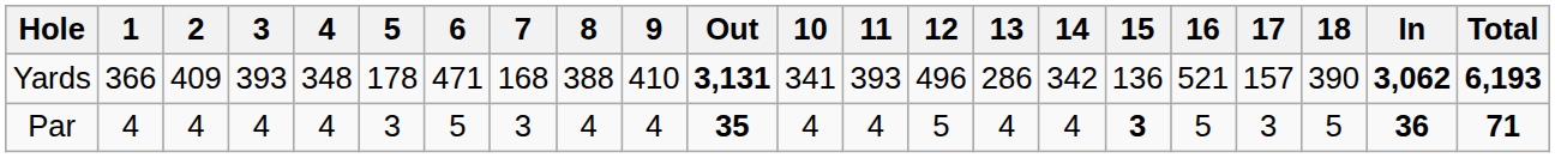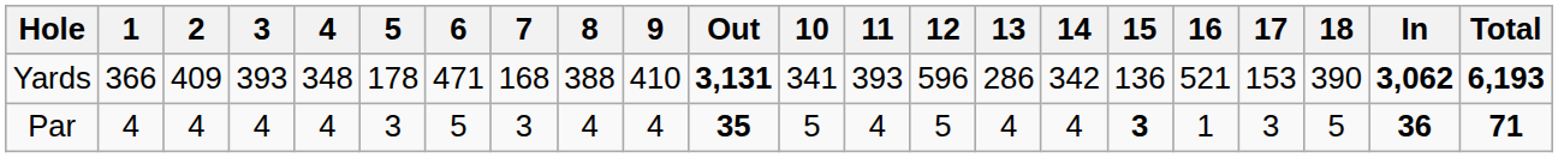Yards | 12: 496 -> 596
Yards | 17: 157 -> 153
Par | 10: 4 -> 5
Par | 16: 5 -> 1
